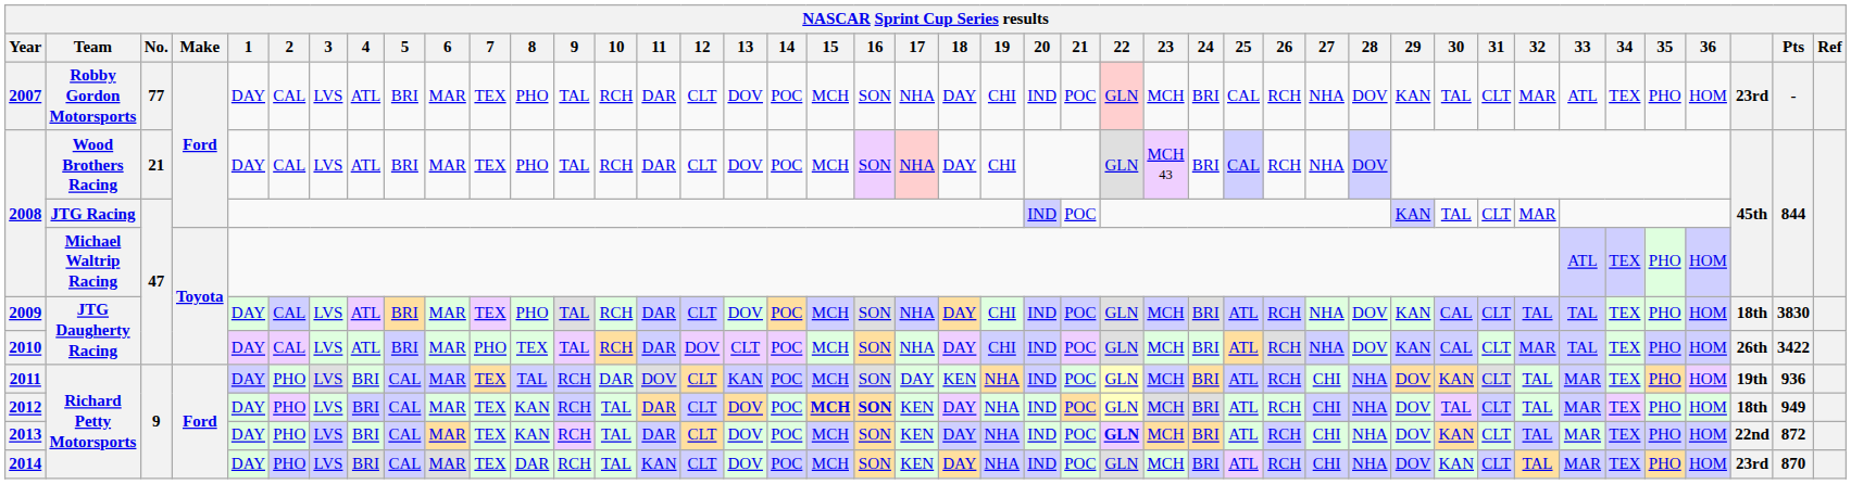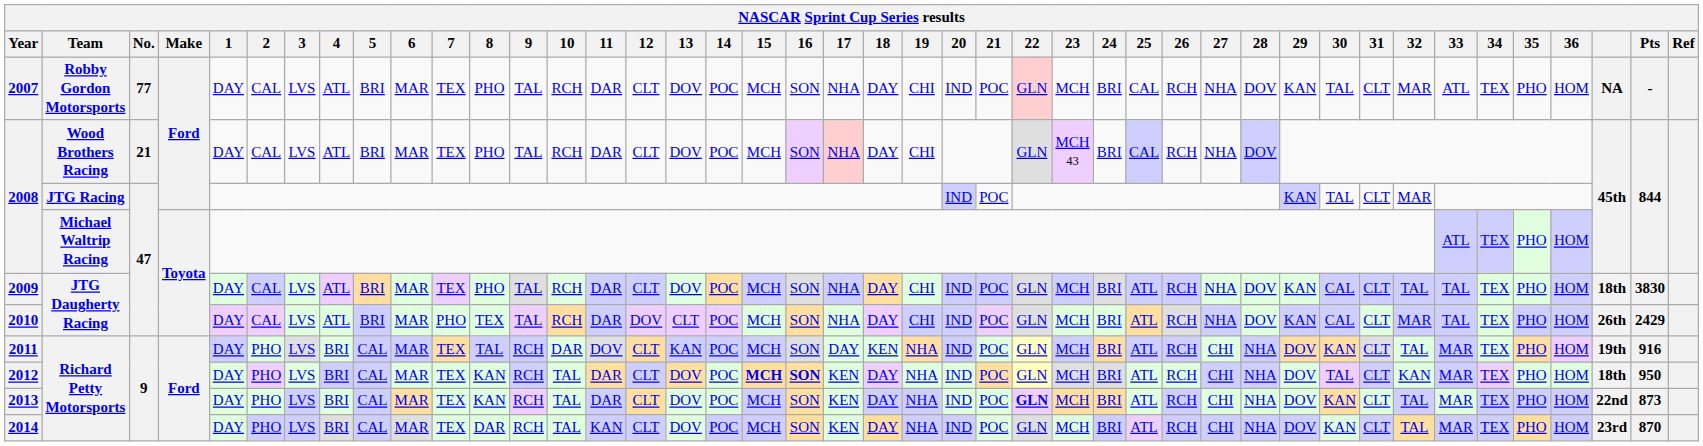2007 | column 41: 23rd -> NA
2010 | Pts: 3422 -> 2429
2011 | Pts: 936 -> 916
2012 | 32: TAL -> KAN
2012 | Pts: 949 -> 950
2013 | Pts: 872 -> 873
